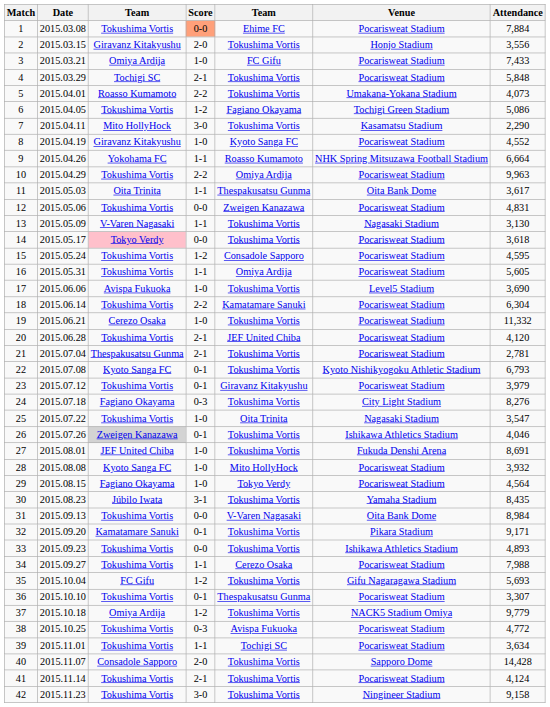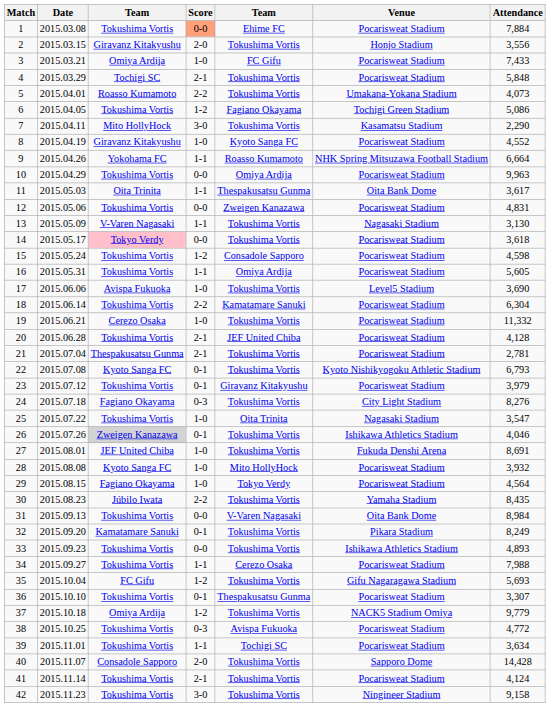10 | Score: 2-2 -> 0-0
15 | Attendance: 4,595 -> 4,598
20 | Attendance: 4,120 -> 4,128
30 | Score: 3-1 -> 2-2
32 | Attendance: 9,171 -> 8,249
